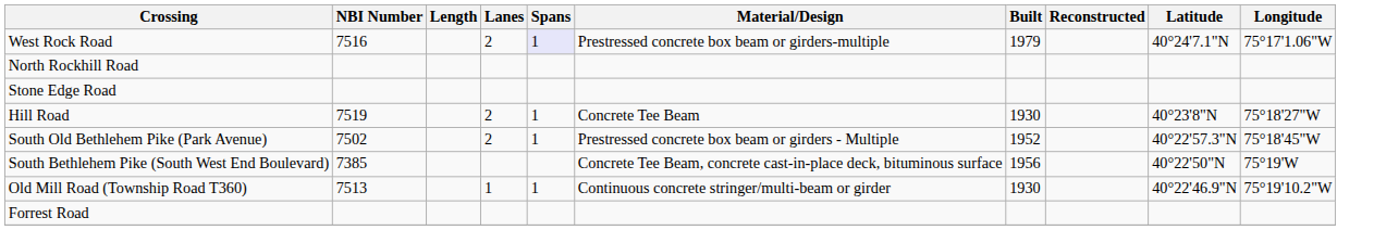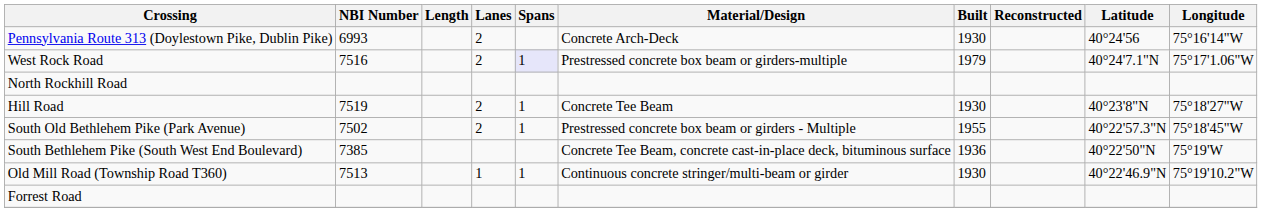+ row: Pennsylvania Route 313 (Doylestown Pike, Dublin Pike) | 6993 | 2 | Concrete Arch-Deck | 1930 | 40°24'56 | 75°16'14"W
- row: Stone Edge Road
South Old Bethlehem Pike (Park Avenue) | Built: 1952 -> 1955
South Bethlehem Pike (South West End Boulevard) | Built: 1956 -> 1936
